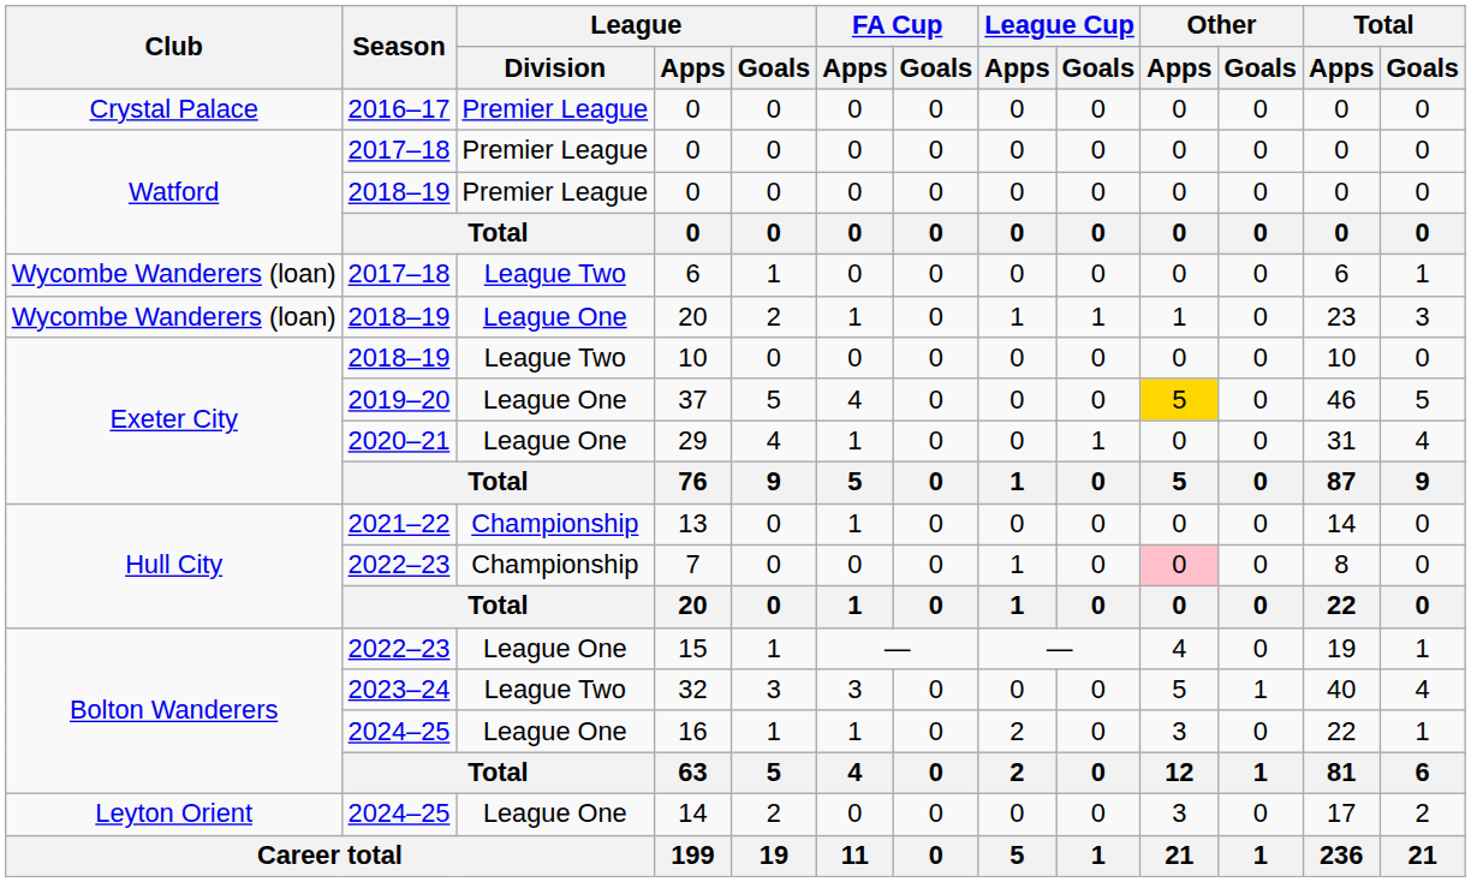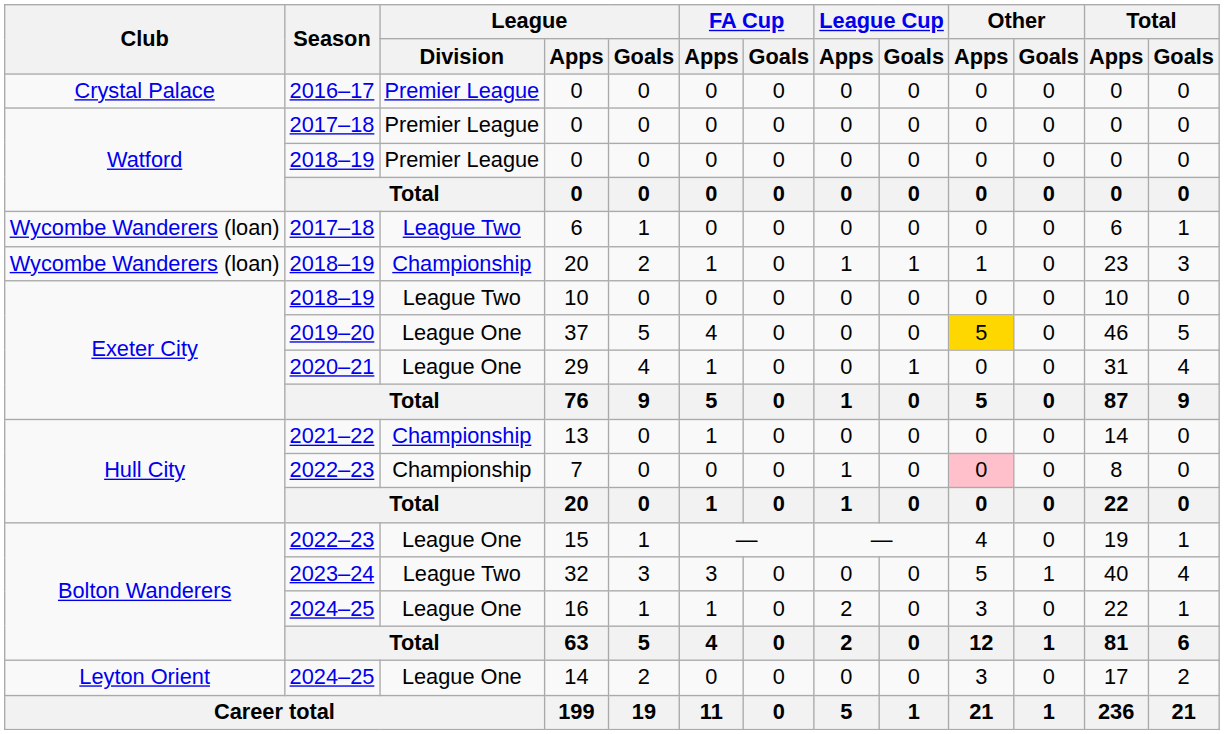2018–19 / 20 | League / Division: League One -> Championship
